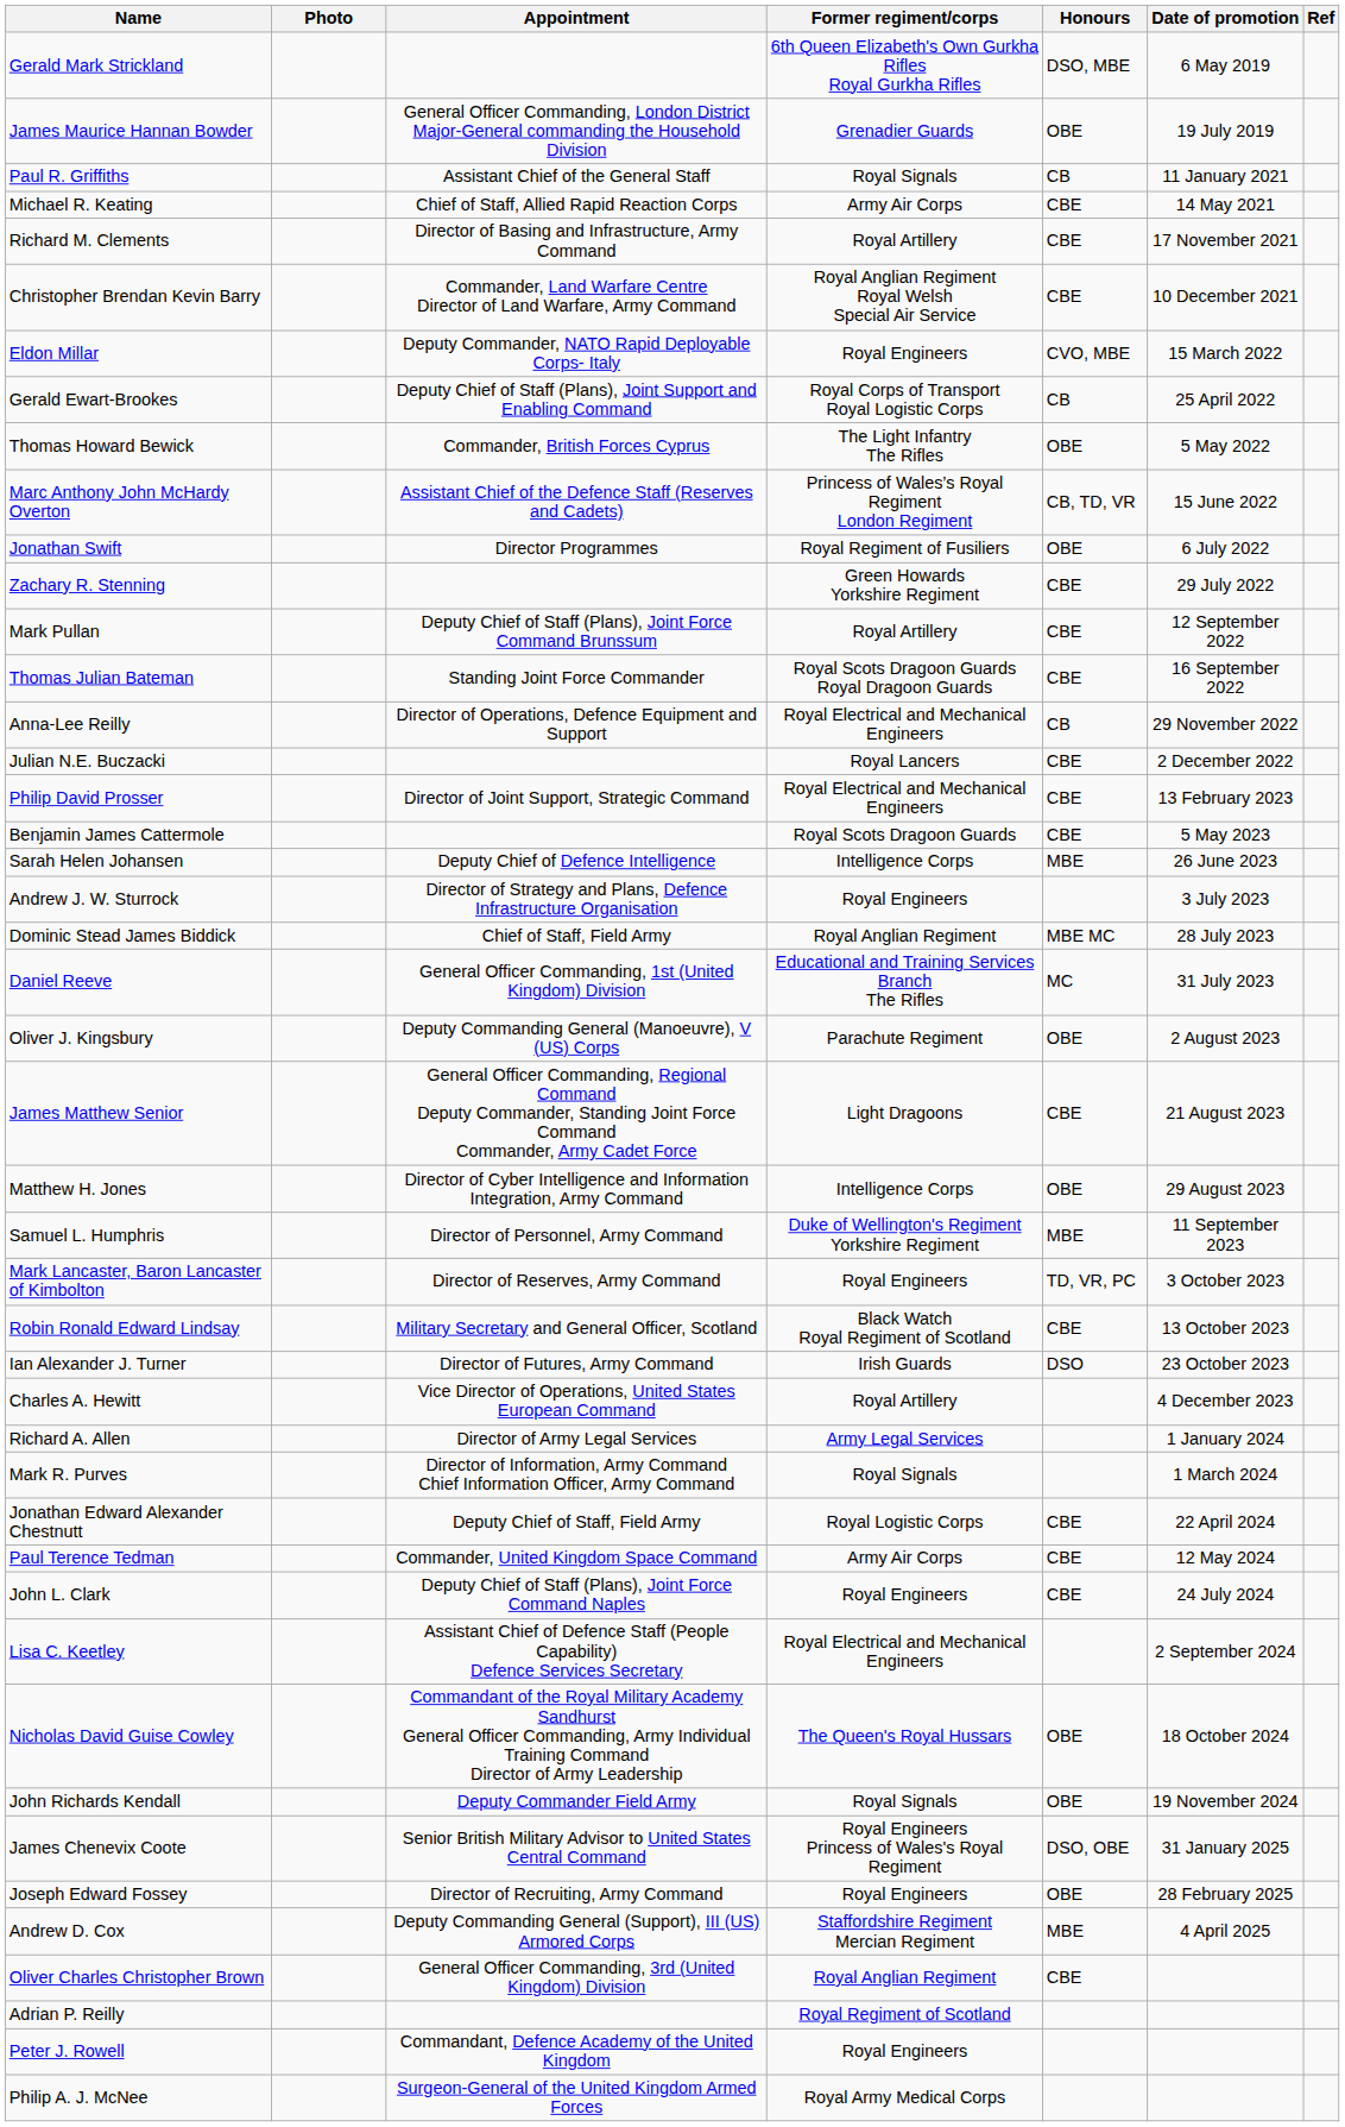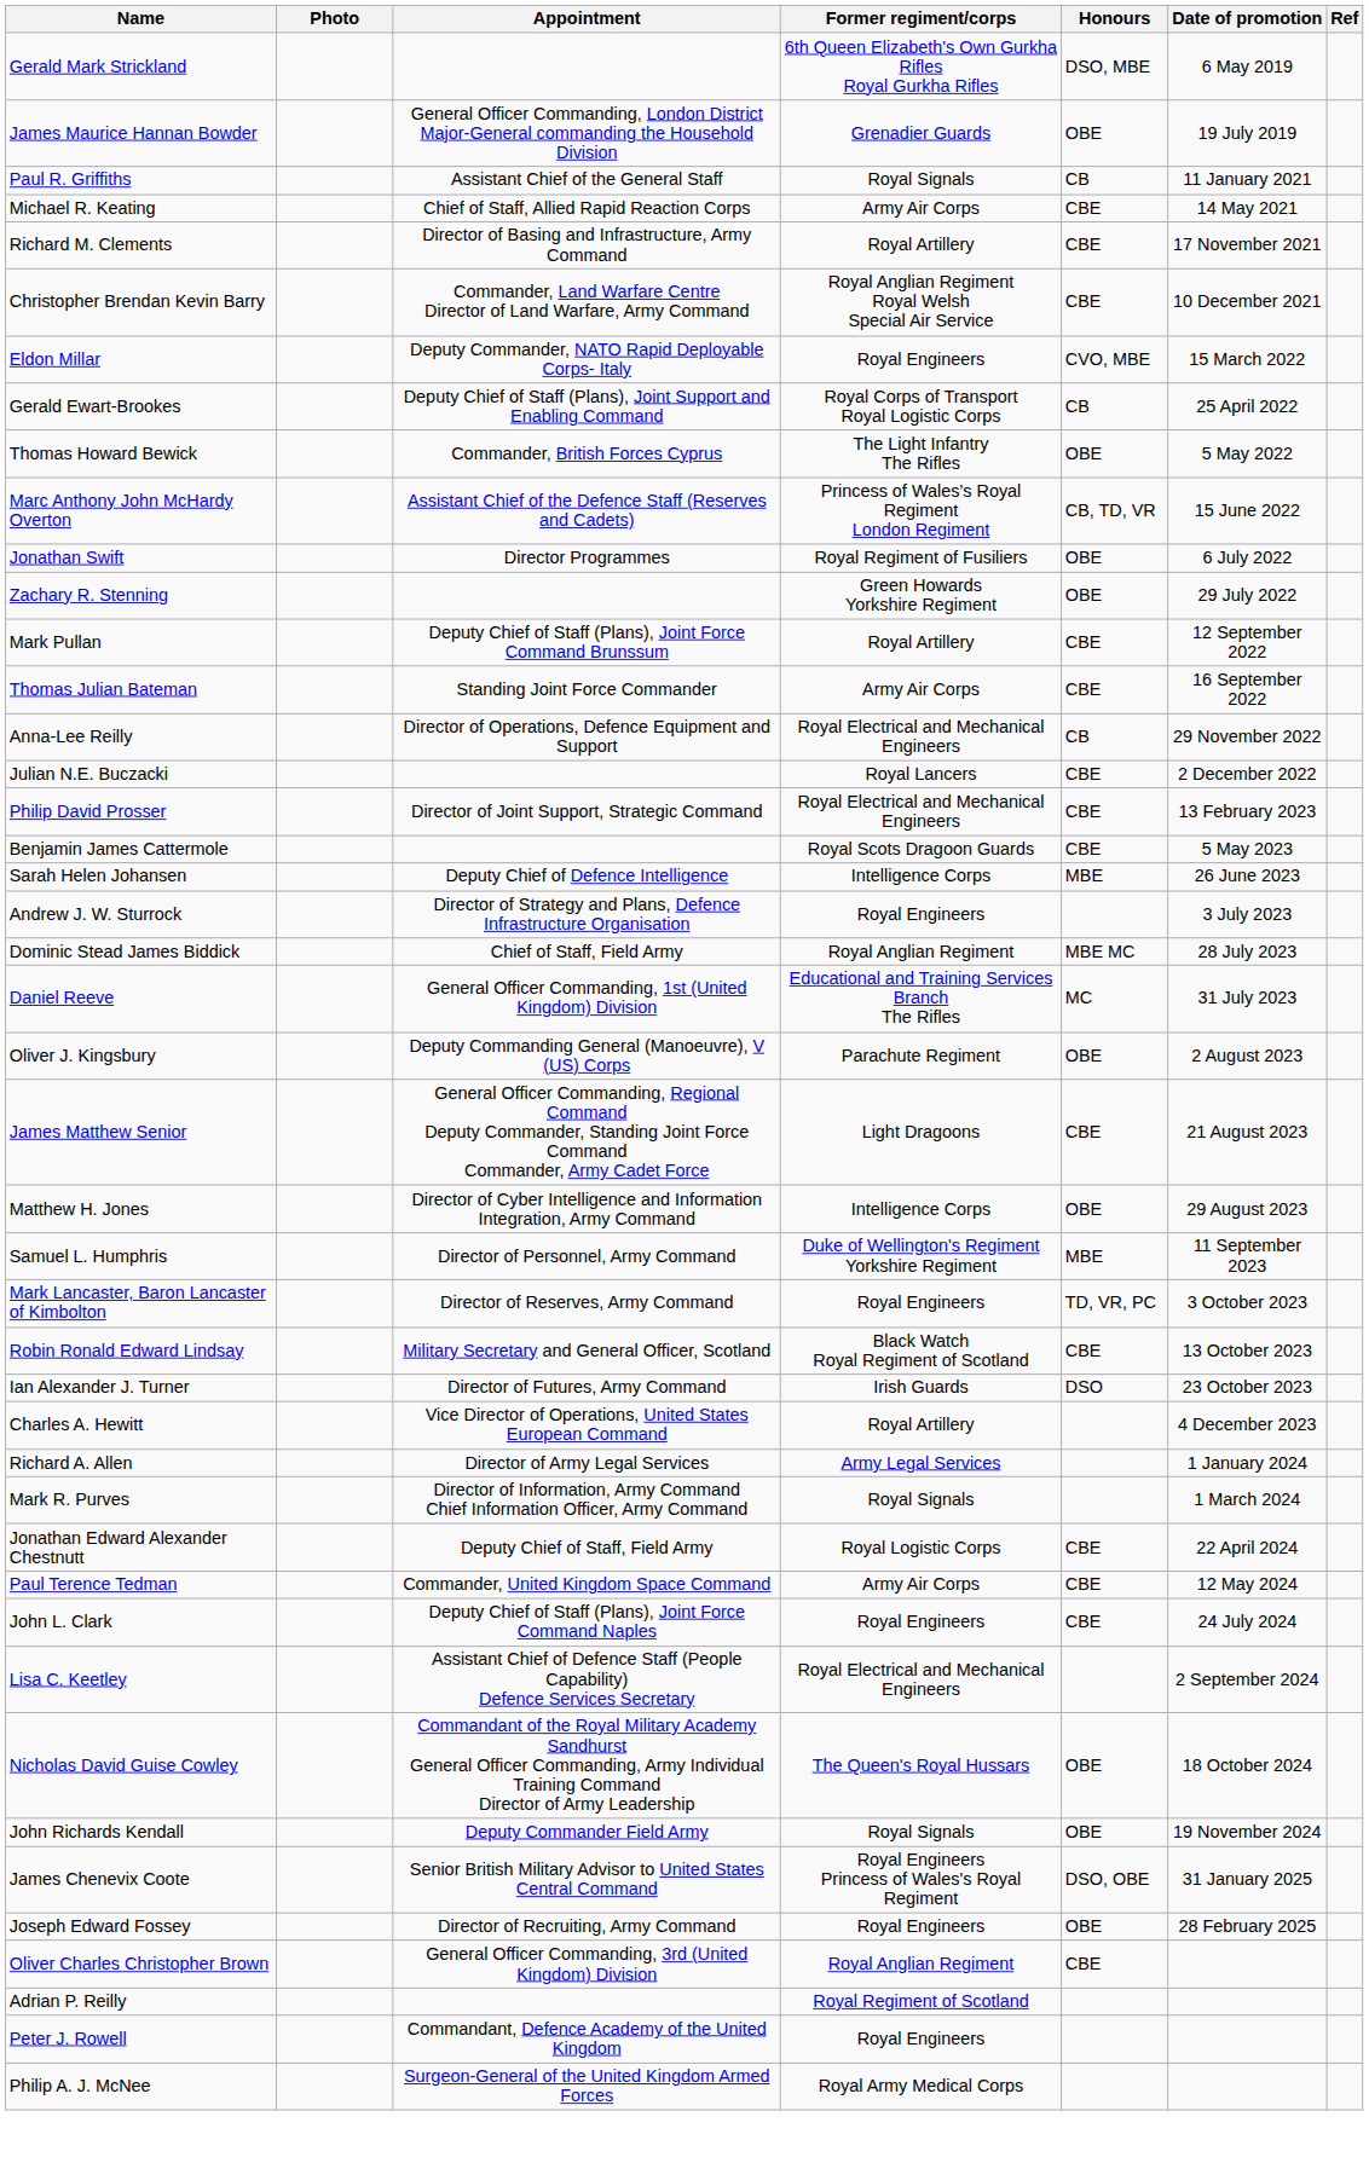Zachary R. Stenning | Honours: CBE -> OBE
Thomas Julian Bateman | Former regiment/corps: Royal Scots Dragoon Guards Royal Dragoon Guards -> Army Air Corps
- row: Andrew D. Cox | Deputy Commanding General (Support), III (US) Armored Corps | Staffordshire Regiment Mercian Regiment | MBE | 4 April 2025
